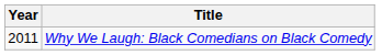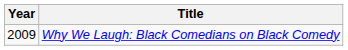Why We Laugh: Black Comedians on Black Comedy | Year: 2011 -> 2009
